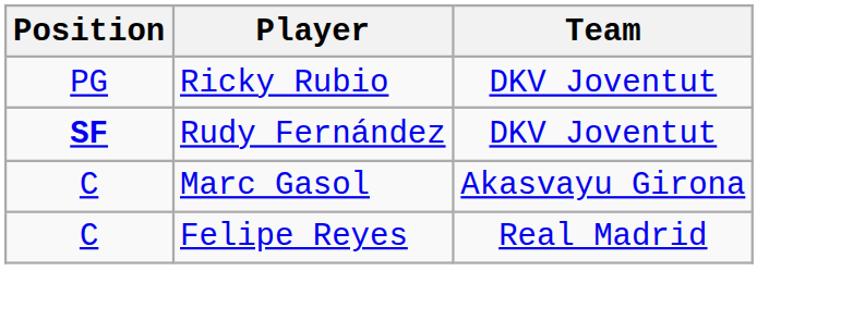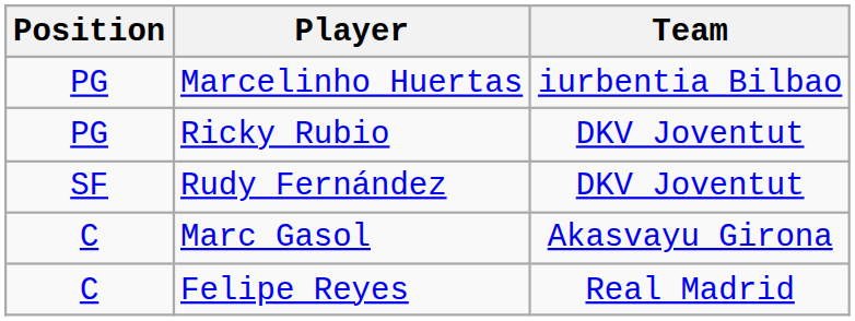+ row: PG | Marcelinho Huertas | iurbentia Bilbao
Rudy Fernández | Position: bold -> normal
